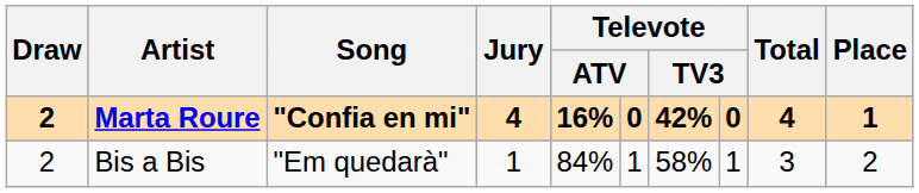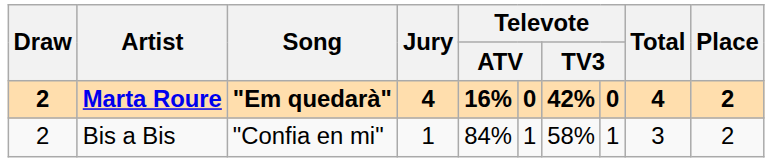Marta Roure | Song: "Confia en mi" -> "Em quedarà"
Marta Roure | Place: 1 -> 2
Bis a Bis | Song: "Em quedarà" -> "Confia en mi"
